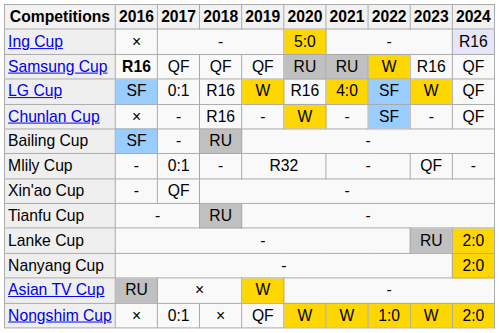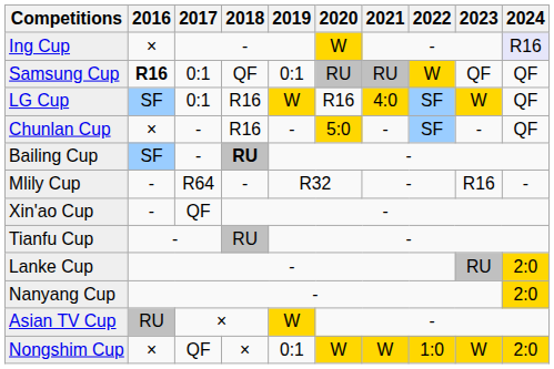Ing Cup | 2020: 5:0 -> W
Samsung Cup | 2017: QF -> 0:1
Samsung Cup | 2019: QF -> 0:1
Samsung Cup | 2023: R16 -> QF
Chunlan Cup | 2020: W -> 5:0
Bailing Cup | 2018: normal -> bold
Mlily Cup | 2017: 0:1 -> R64
Mlily Cup | 2023: QF -> R16
Nongshim Cup | 2017: 0:1 -> QF
Nongshim Cup | 2019: QF -> 0:1
